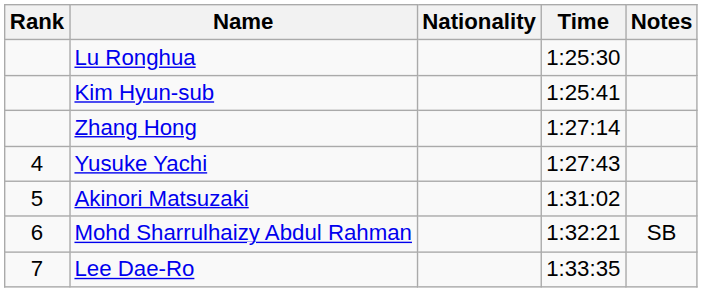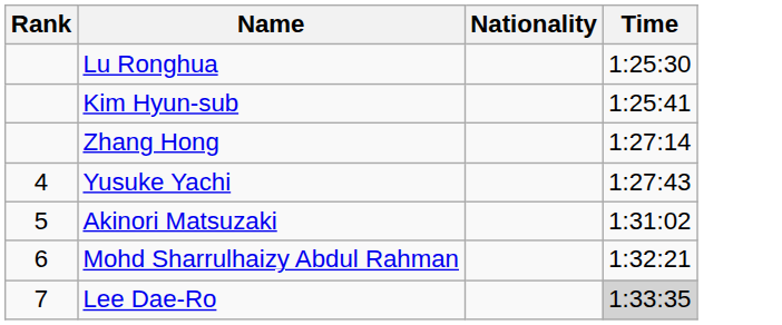- column: Notes | SB
Lee Dae-Ro | Time: no background -> lightgrey background
